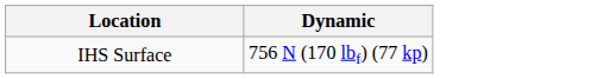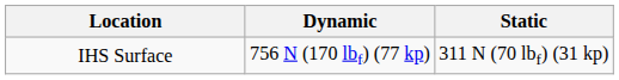+ column: Static | 311 N (70 lbf) (31 kp)
